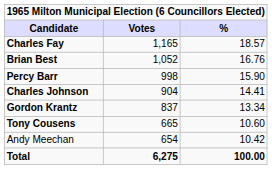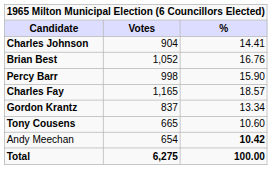rows swapped: Charles Fay <-> Charles Johnson
Andy Meechan | %: normal -> bold
